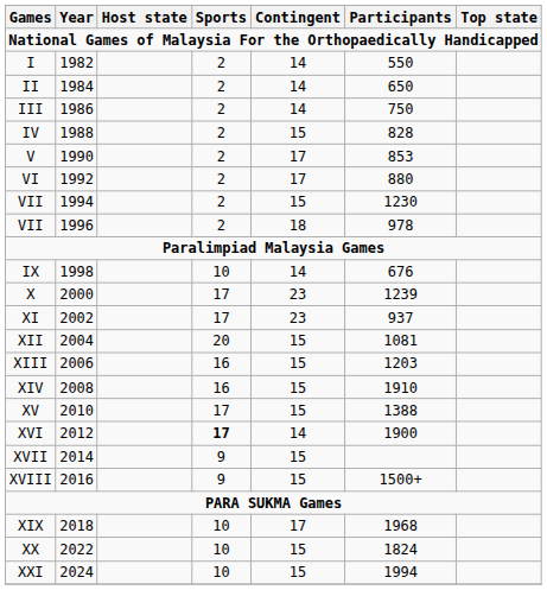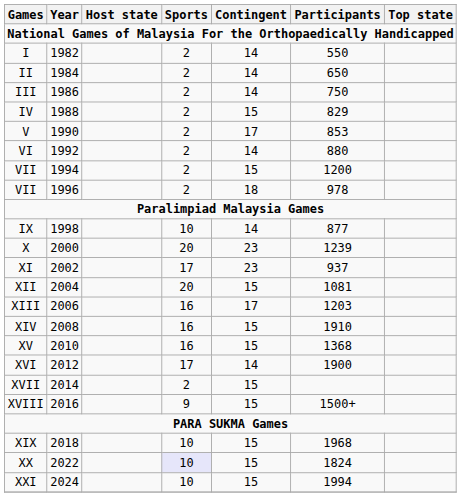IV | Participants: 828 -> 829
VI | Contingent: 17 -> 14
VII / 1994 | Participants: 1230 -> 1200
IX | Participants: 676 -> 877
X | Sports: 17 -> 20
XIII | Contingent: 15 -> 17
XV | Sports: 17 -> 16
XV | Participants: 1388 -> 1368
XVI | Sports: bold -> normal
XVII | Sports: 9 -> 2
XIX | Contingent: 17 -> 15
XX | Sports: no background -> lavender background
